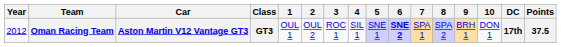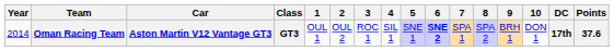Oman Racing Team | Year: 2012 -> 2014
Oman Racing Team | Points: 37.5 -> 37.6
